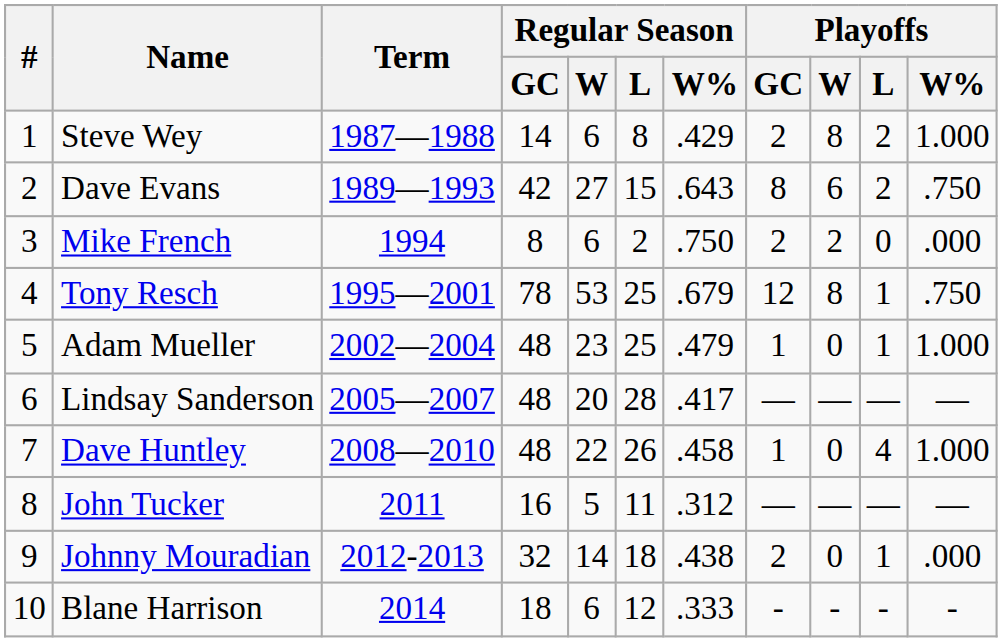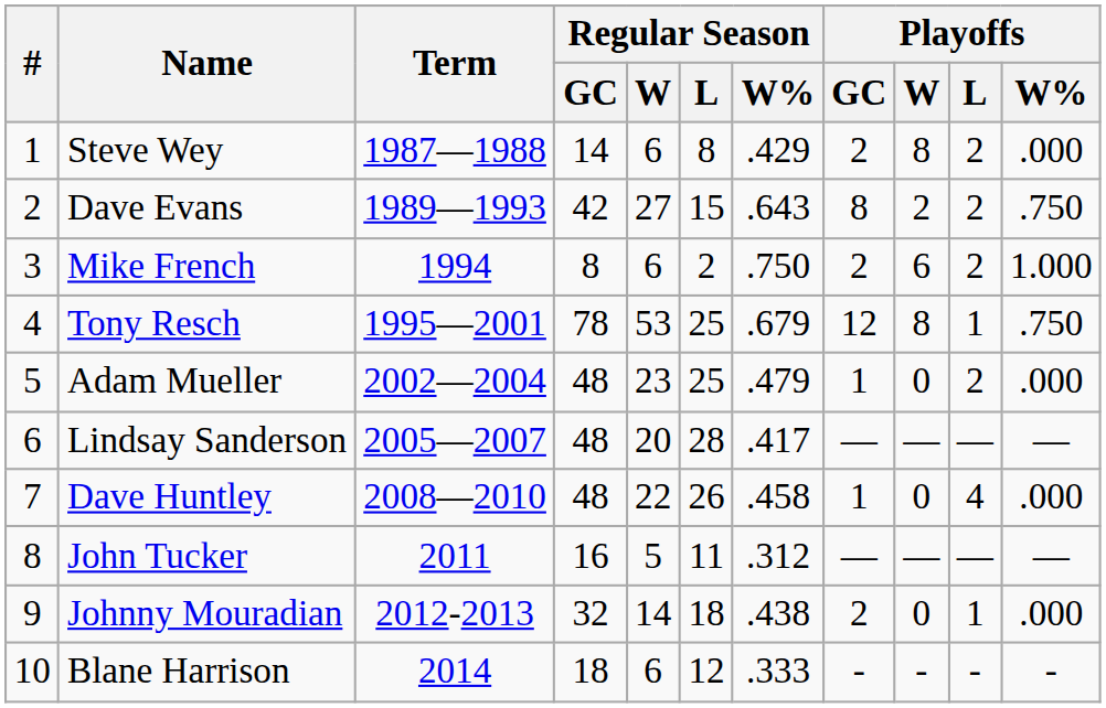Steve Wey | Playoffs / W%: 1.000 -> .000
Dave Evans | Playoffs / W: 6 -> 2
Mike French | Playoffs / W: 2 -> 6
Mike French | Playoffs / L: 0 -> 2
Mike French | Playoffs / W%: .000 -> 1.000
Adam Mueller | Playoffs / L: 1 -> 2
Adam Mueller | Playoffs / W%: 1.000 -> .000
Dave Huntley | Playoffs / W%: 1.000 -> .000
